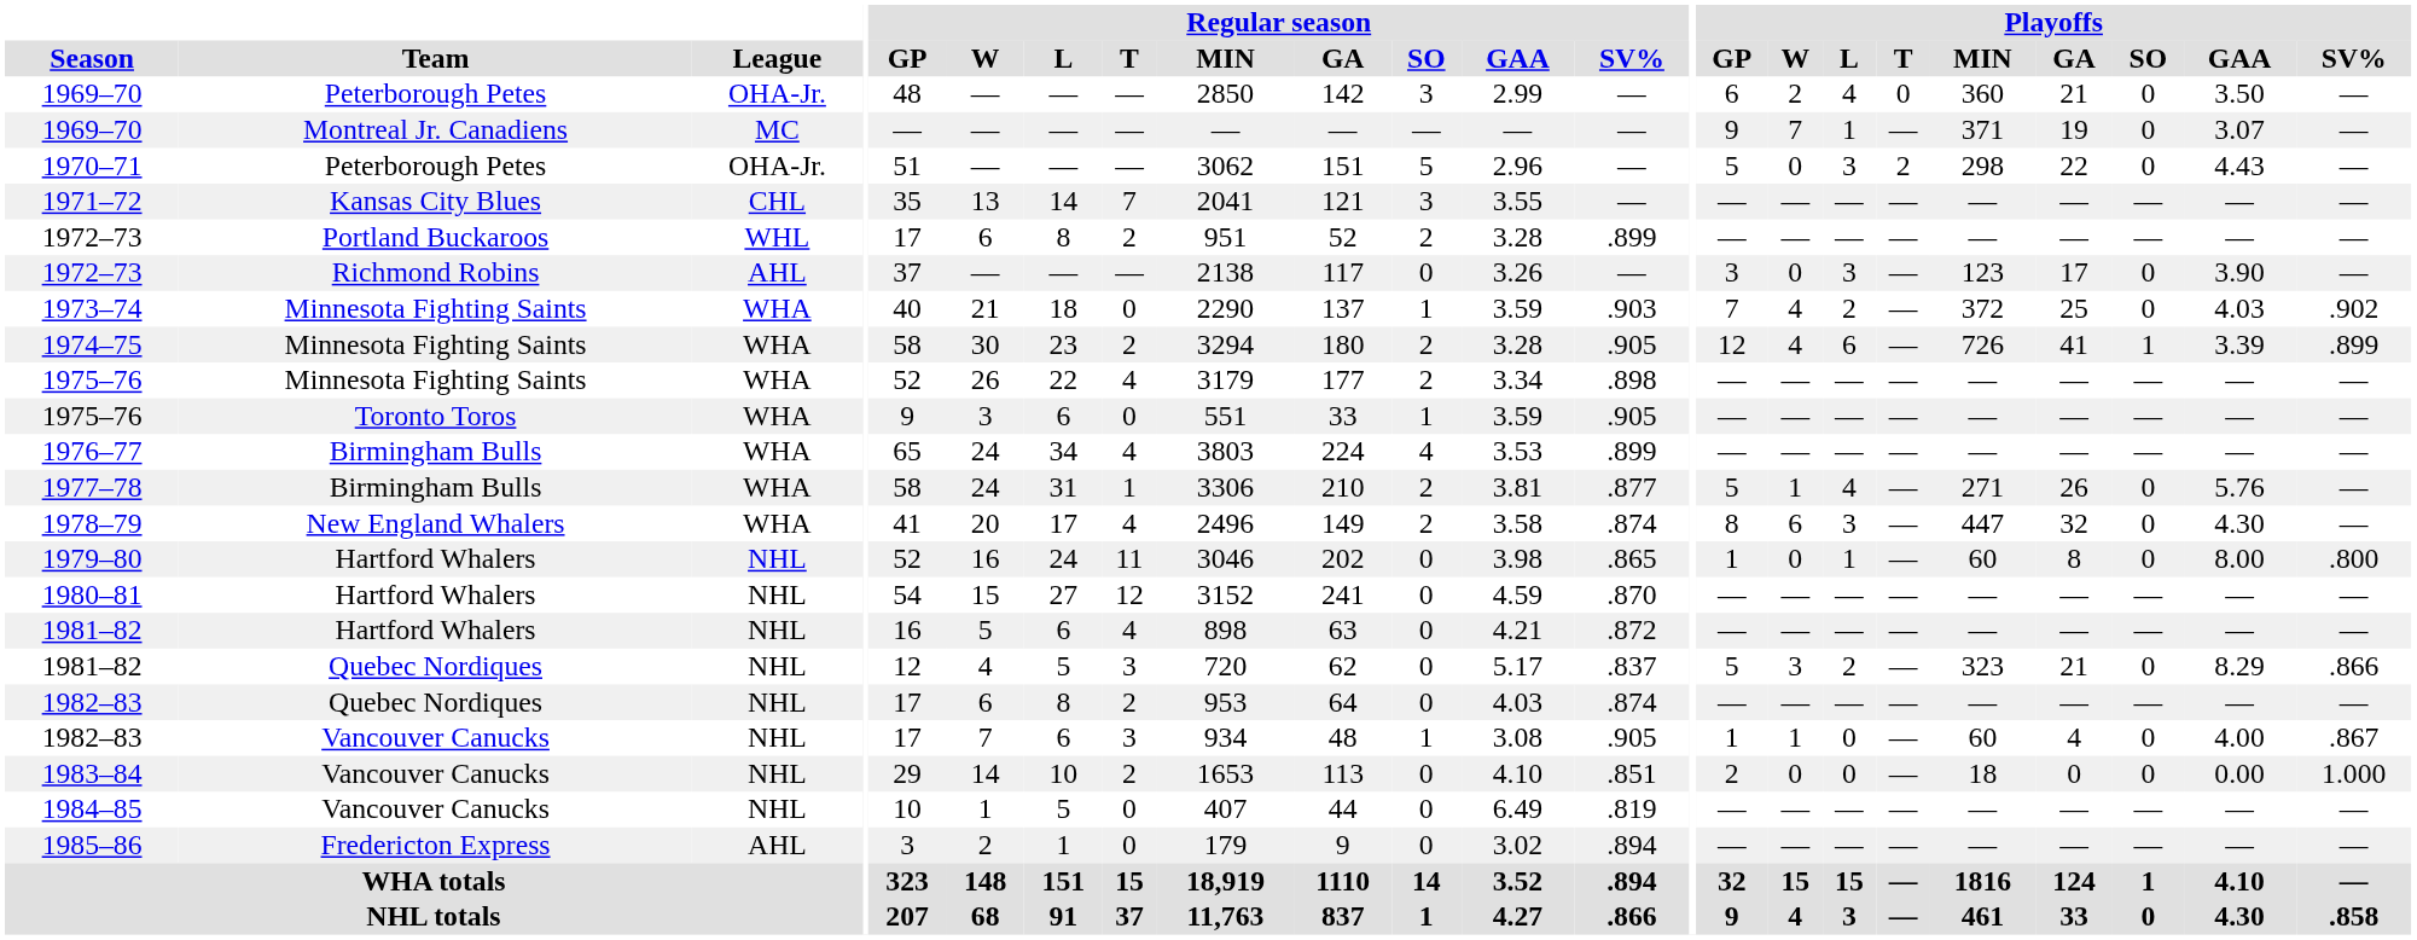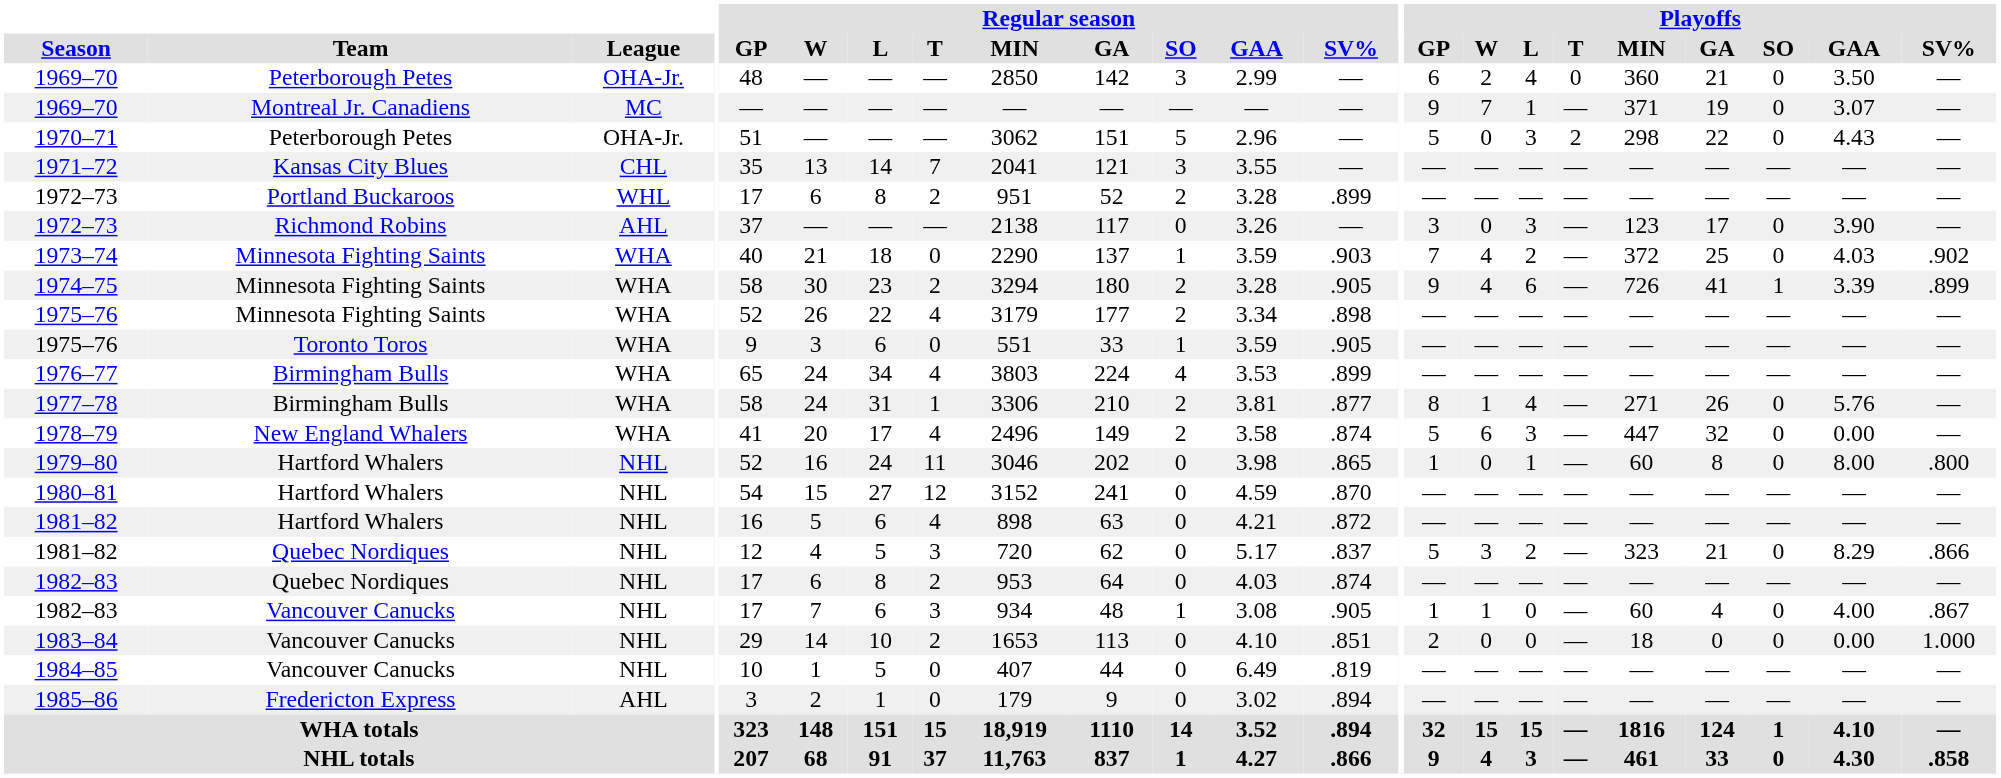1974–75 | Playoffs / GP: 12 -> 9
1977–78 | Playoffs / GP: 5 -> 8
1978–79 | Playoffs / GP: 8 -> 5
1978–79 | Playoffs / GAA: 4.30 -> 0.00
